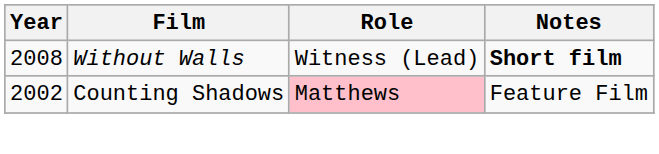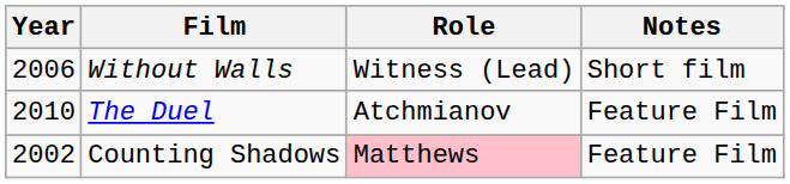Without Walls | Year: 2008 -> 2006
Without Walls | Notes: bold -> normal
+ row: 2010 | The Duel | Atchmianov | Feature Film
